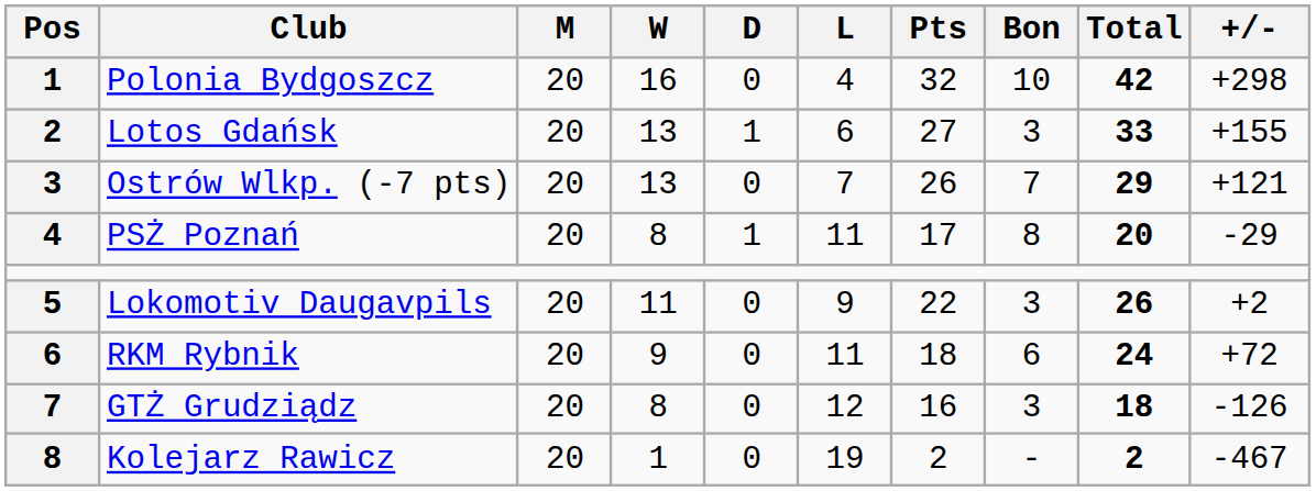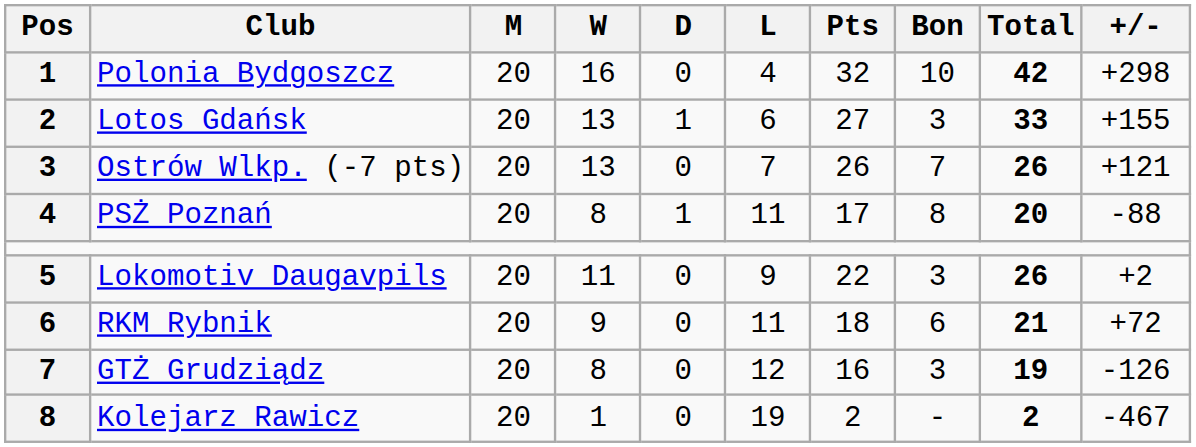Ostrów Wlkp. (-7 pts) | Total: 29 -> 26
PSŻ Poznań | +/-: -29 -> -88
RKM Rybnik | Total: 24 -> 21
GTŻ Grudziądz | Total: 18 -> 19
